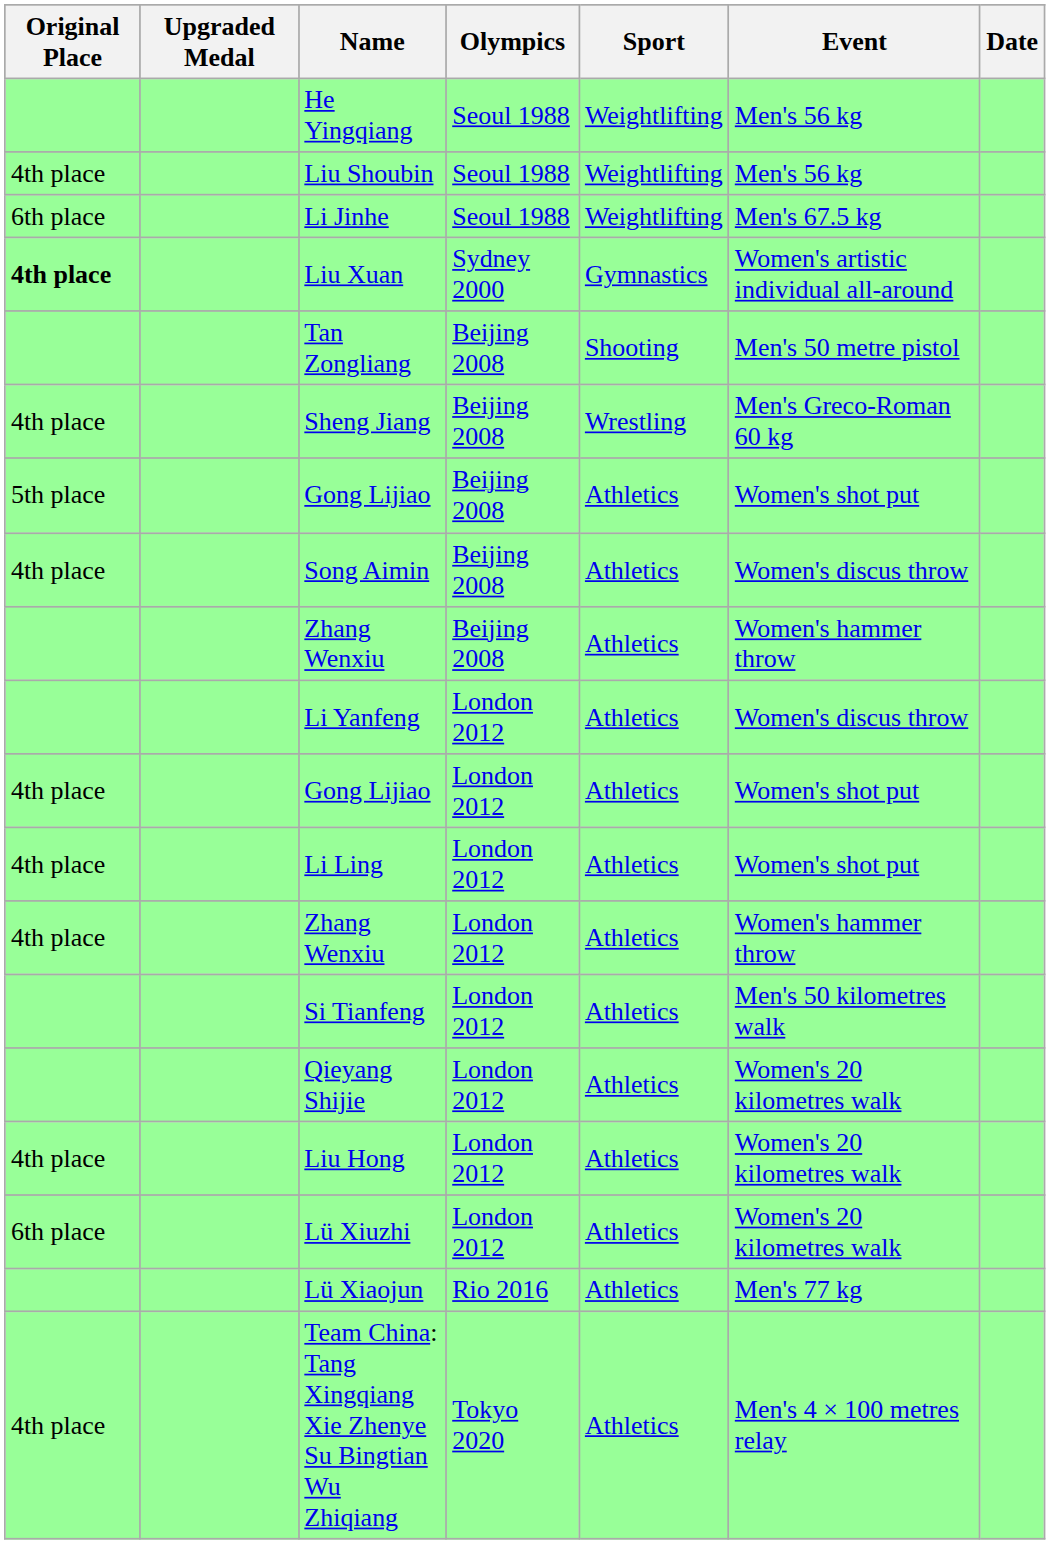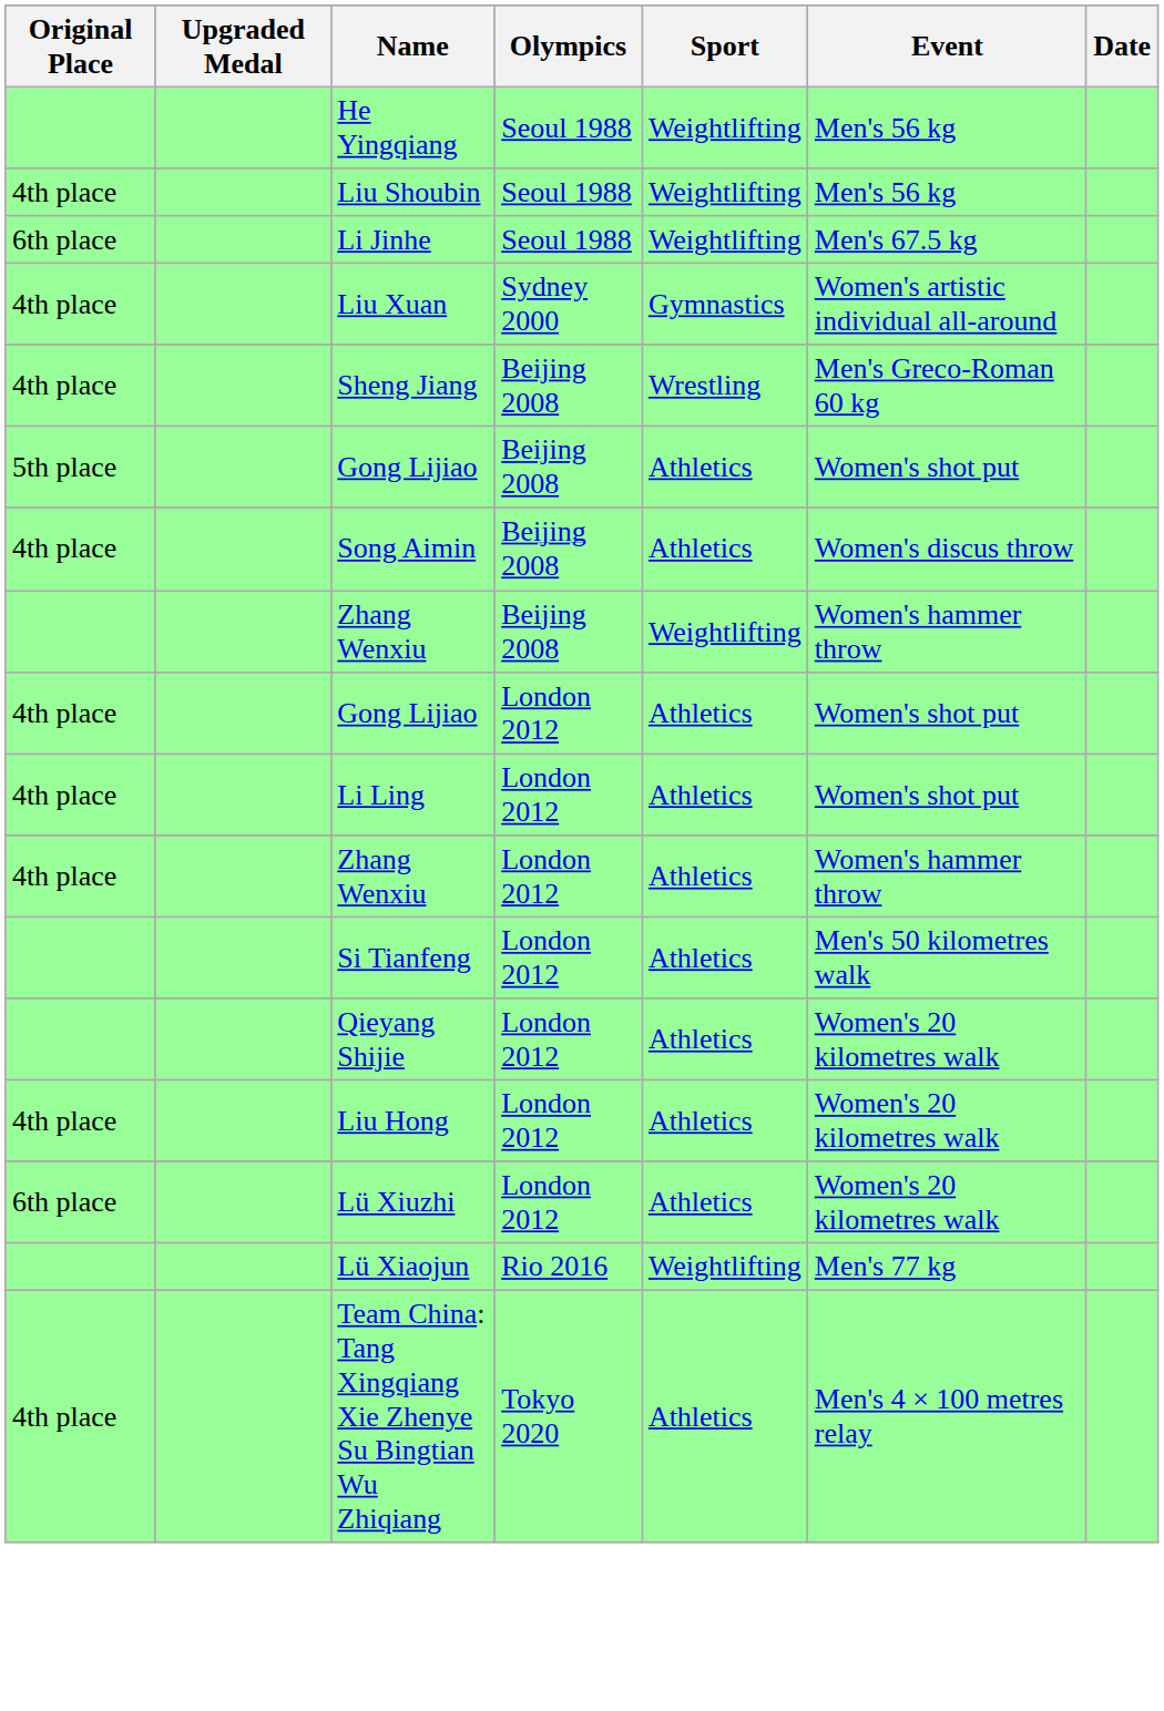Liu Xuan | Original Place: bold -> normal
- row: Tan Zongliang | Beijing 2008 | Shooting | Men's 50 metre pistol
Zhang Wenxiu / Beijing 2008 | Sport: Athletics -> Weightlifting
- row: Li Yanfeng | London 2012 | Athletics | Women's discus throw
Lü Xiaojun | Sport: Athletics -> Weightlifting
